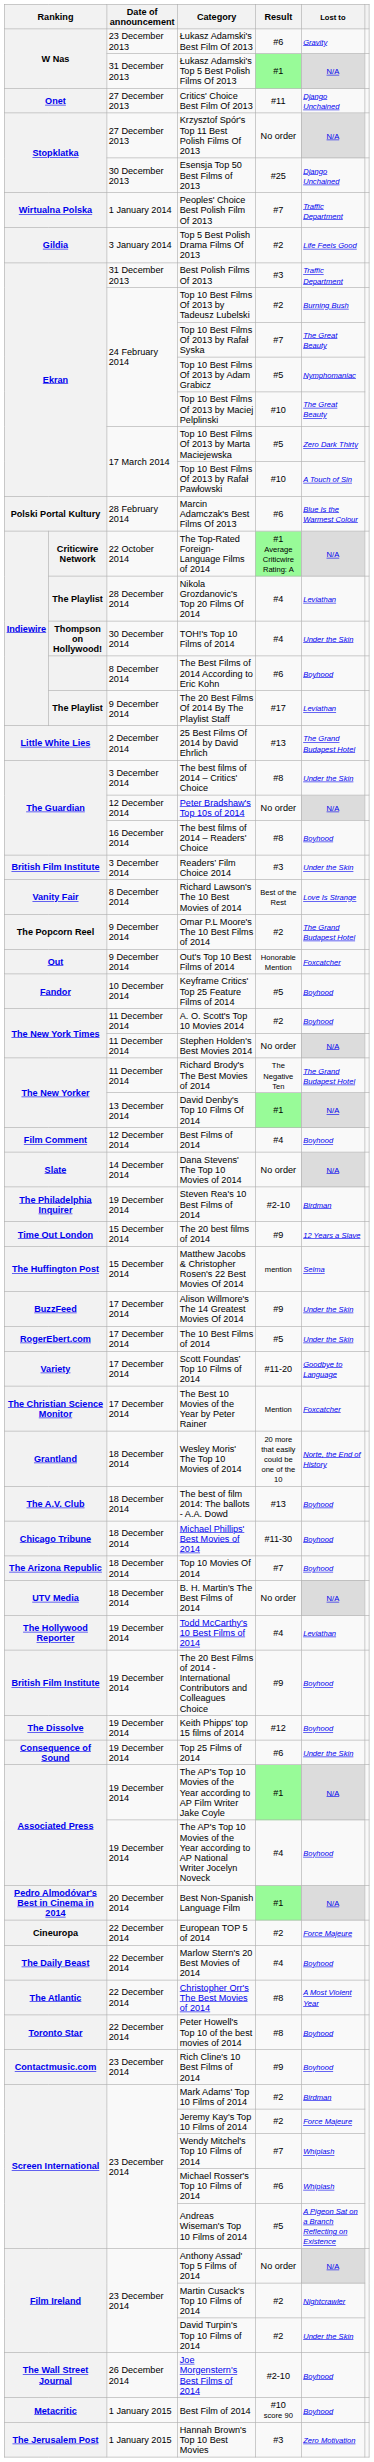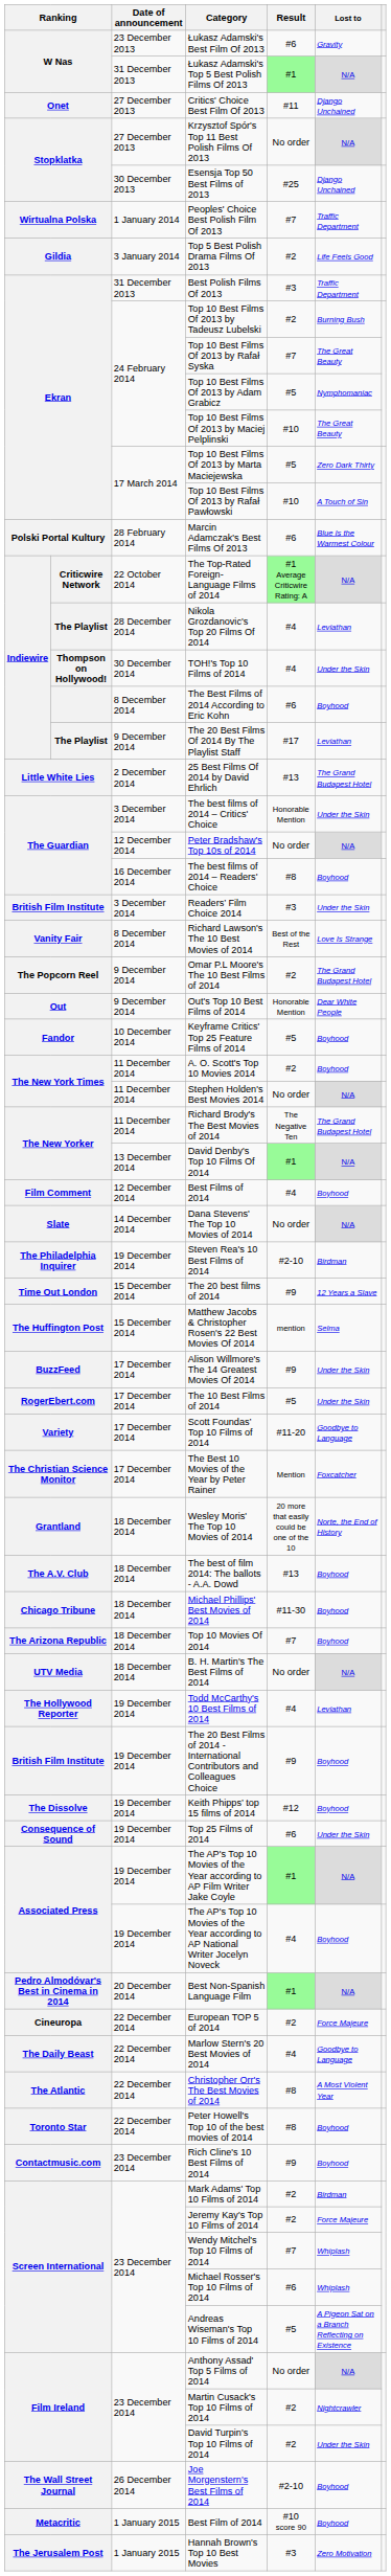The best films of 2014 – Critics' Choice | Result: #8 -> Honorable Mention
Out's Top 10 Best Films of 2014 | Lost to: Foxcatcher -> Dear White People
Marlow Stern's 20 Best Movies of 2014 | Lost to: Boyhood -> Goodbye to Language
